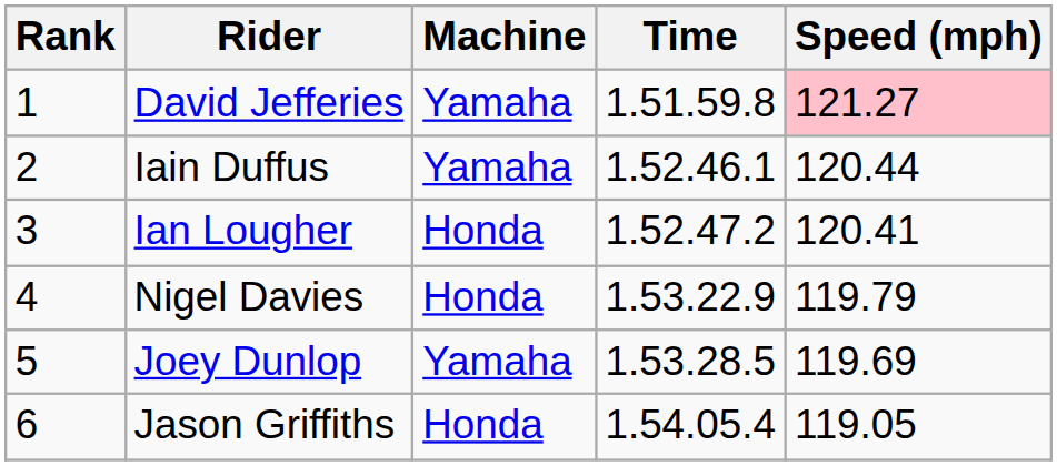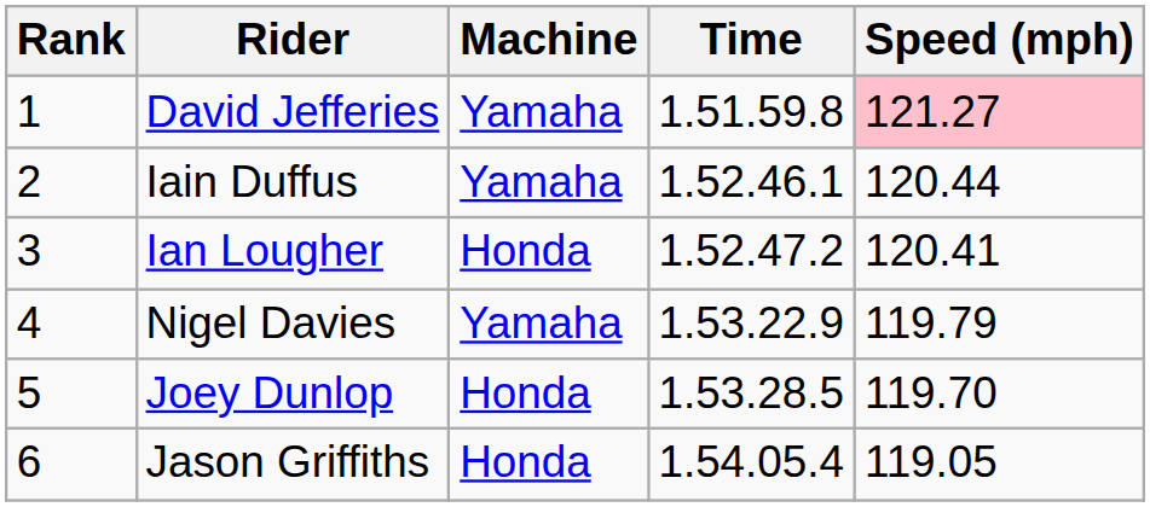Nigel Davies | Machine: Honda -> Yamaha
Joey Dunlop | Machine: Yamaha -> Honda
Joey Dunlop | Speed (mph): 119.69 -> 119.70
